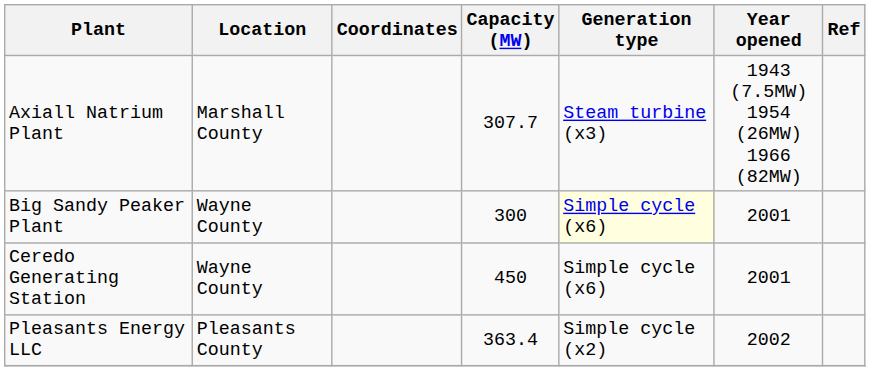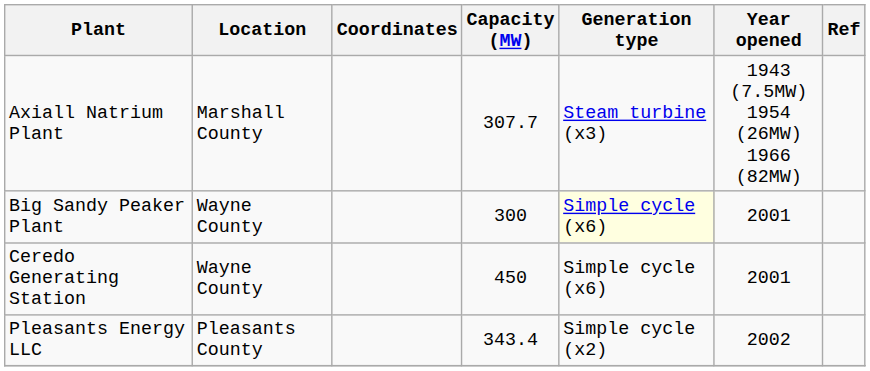Pleasants Energy LLC | Capacity (MW): 363.4 -> 343.4
